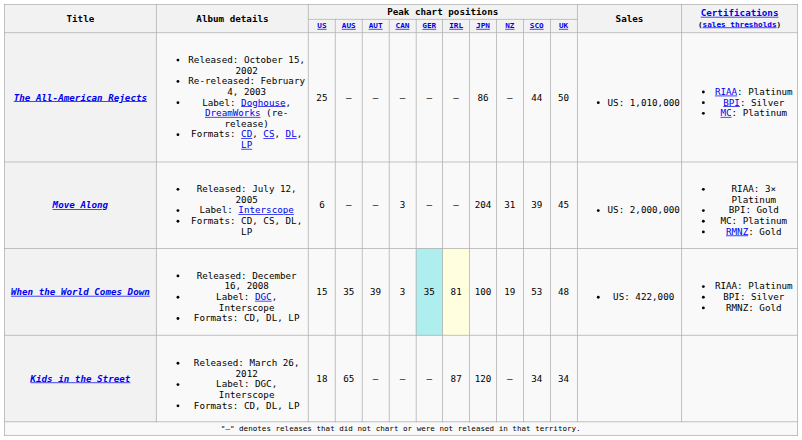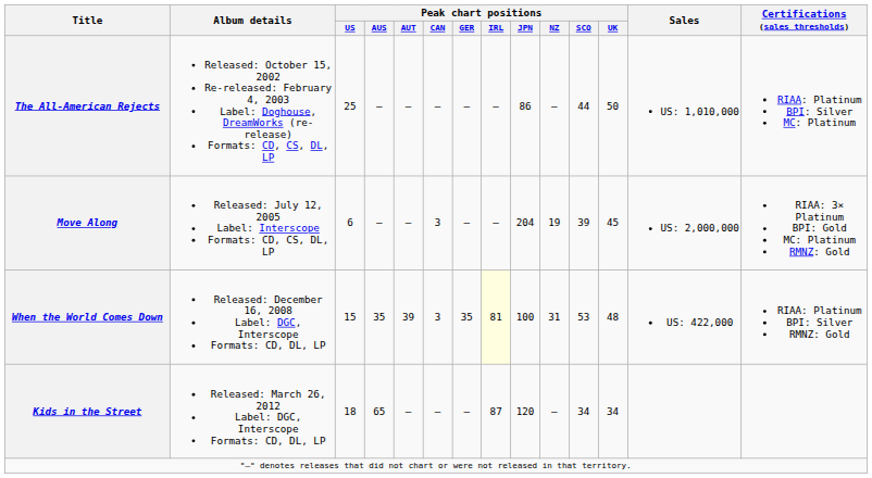Move Along | Peak chart positions / NZ: 31 -> 19
When the World Comes Down | Peak chart positions / GER: paleturquoise background -> no background
When the World Comes Down | Peak chart positions / NZ: 19 -> 31
